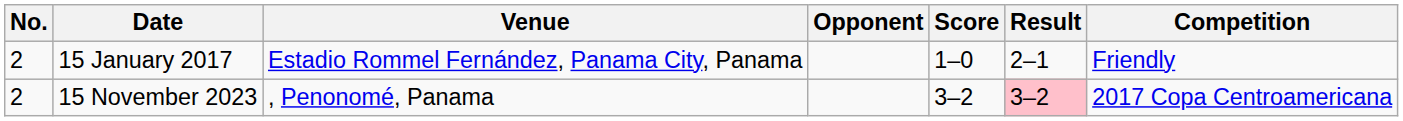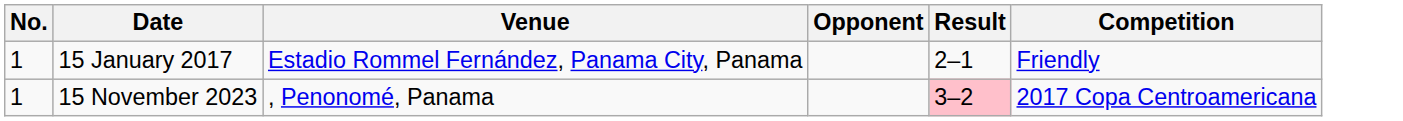- column: Score | 1–0 | 3–2
15 January 2017 | No.: 2 -> 1
15 November 2023 | No.: 2 -> 1
